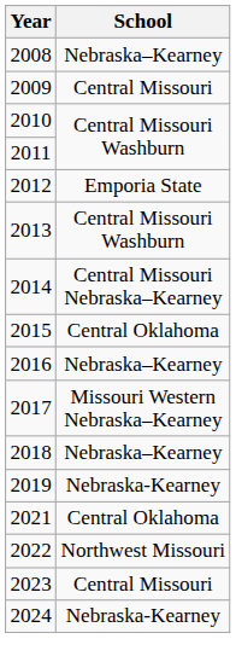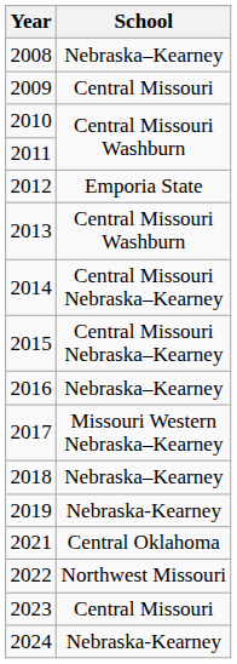2015 | School: Central Oklahoma -> Central Missouri Nebraska–Kearney
